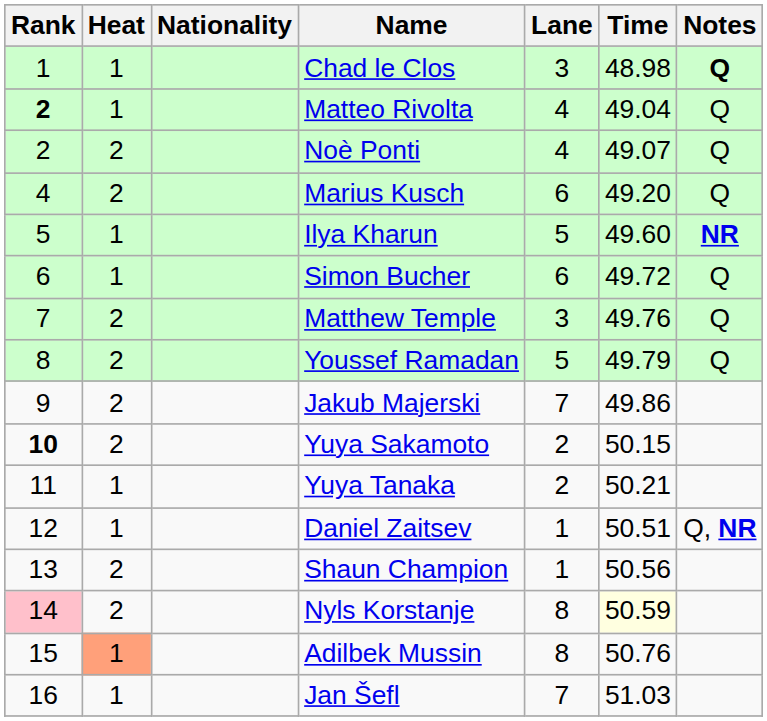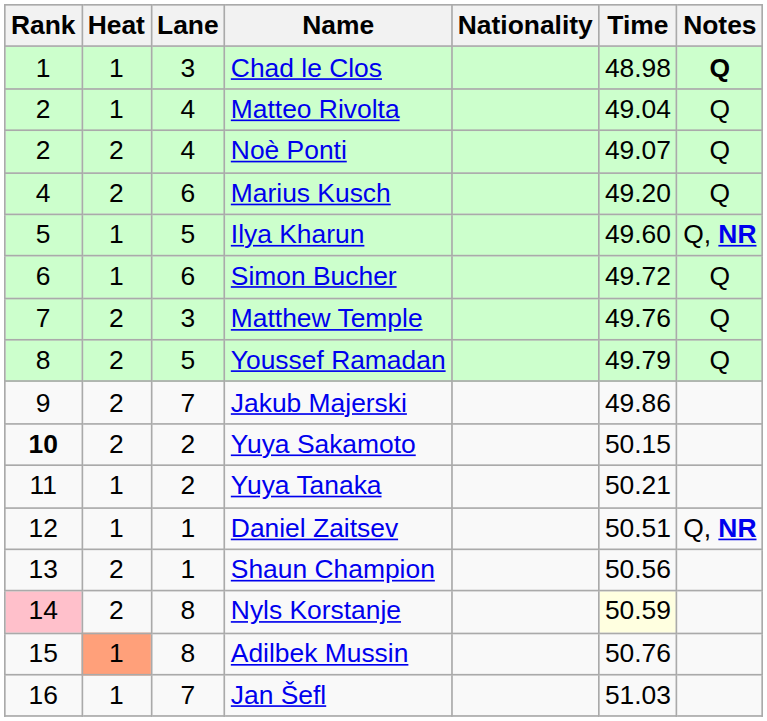columns swapped: Lane <-> Nationality
Matteo Rivolta | Rank: bold -> normal
Ilya Kharun | Notes: NR -> Q, NR
